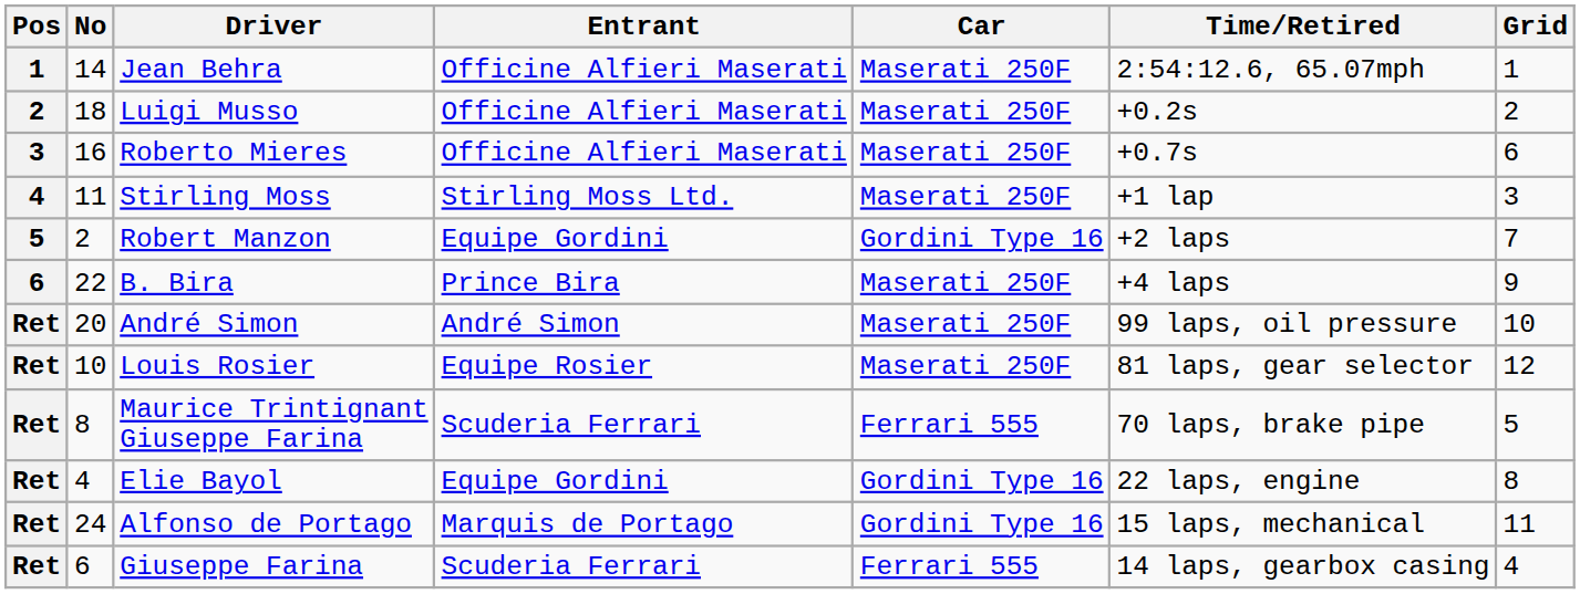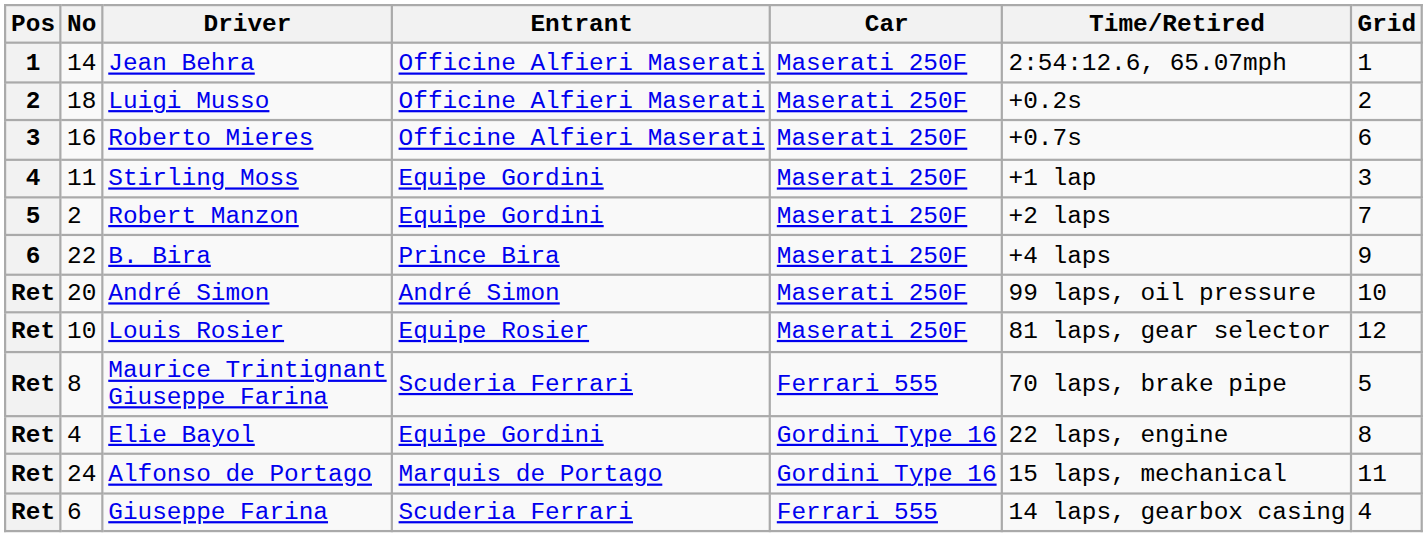Stirling Moss | Entrant: Stirling Moss Ltd. -> Equipe Gordini
Robert Manzon | Car: Gordini Type 16 -> Maserati 250F
